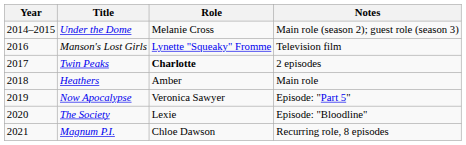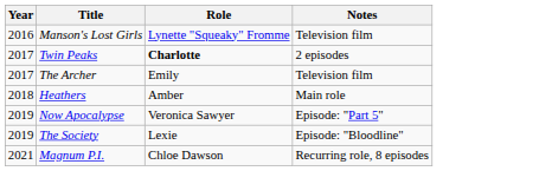- row: 2014–2015 | Under the Dome | Melanie Cross | Main role (season 2); guest role (season 3)
+ row: 2017 | The Archer | Emily | Television film
The Society | Year: 2020 -> 2019
